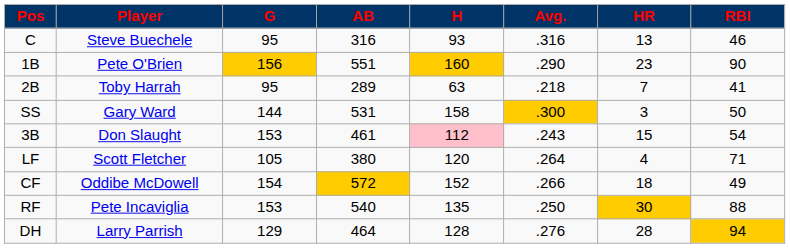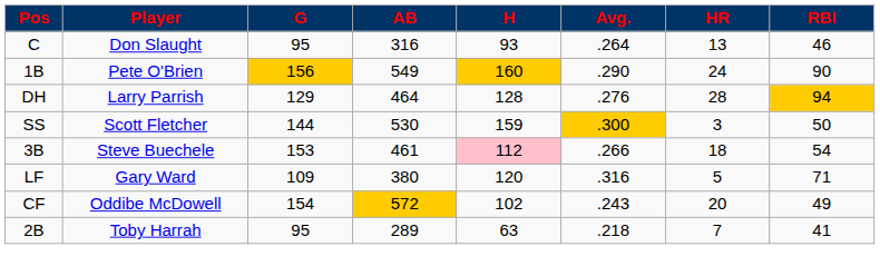C | Player: Steve Buechele -> Don Slaught
C | Avg.: .316 -> .264
1B | AB: 551 -> 549
1B | HR: 23 -> 24
rows swapped: 2B <-> DH
SS | Player: Gary Ward -> Scott Fletcher
SS | AB: 531 -> 530
SS | H: 158 -> 159
3B | Player: Don Slaught -> Steve Buechele
3B | Avg.: .243 -> .266
3B | HR: 15 -> 18
LF | Player: Scott Fletcher -> Gary Ward
LF | G: 105 -> 109
LF | Avg.: .264 -> .316
LF | HR: 4 -> 5
CF | H: 152 -> 102
CF | Avg.: .266 -> .243
CF | HR: 18 -> 20
- row: RF | Pete Incaviglia | 153 | 540 | 135 | .250 | 30 | 88
